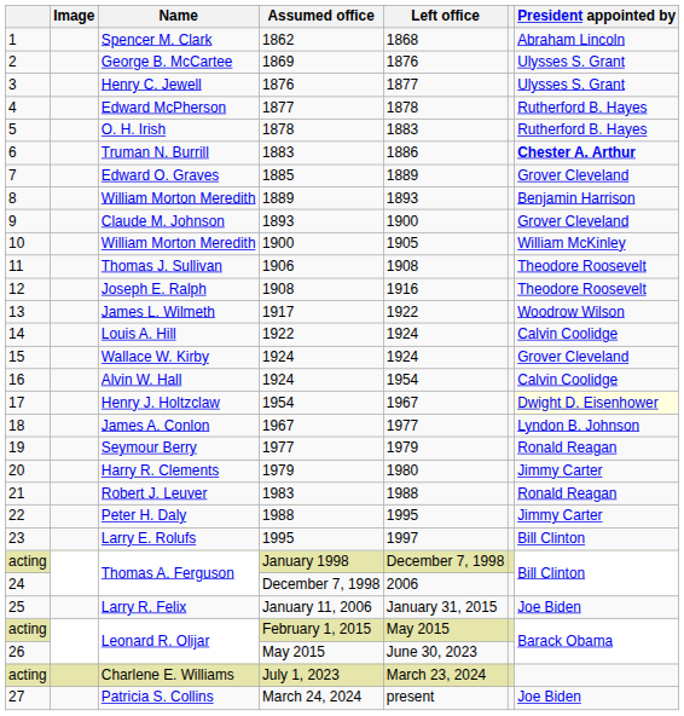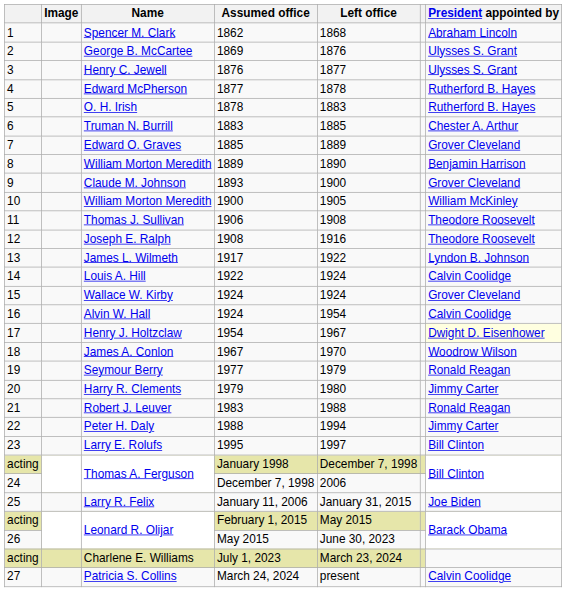Truman N. Burrill | Left office: 1886 -> 1885
Truman N. Burrill | President appointed by: bold -> normal
William Morton Meredith / 1889 | Left office: 1893 -> 1890
James L. Wilmeth | President appointed by: Woodrow Wilson -> Lyndon B. Johnson
James A. Conlon | Left office: 1977 -> 1970
James A. Conlon | President appointed by: Lyndon B. Johnson -> Woodrow Wilson
Peter H. Daly | Left office: 1995 -> 1994
Patricia S. Collins | President appointed by: Joe Biden -> Calvin Coolidge
